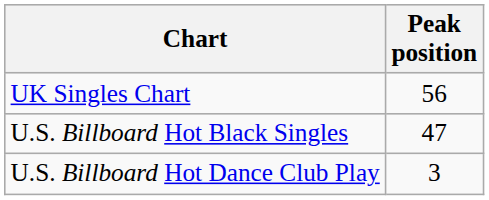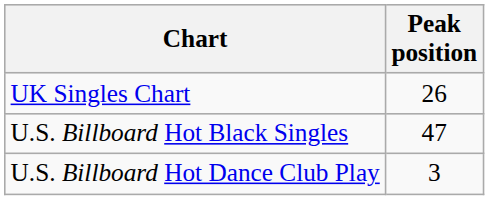UK Singles Chart | Peak position: 56 -> 26
